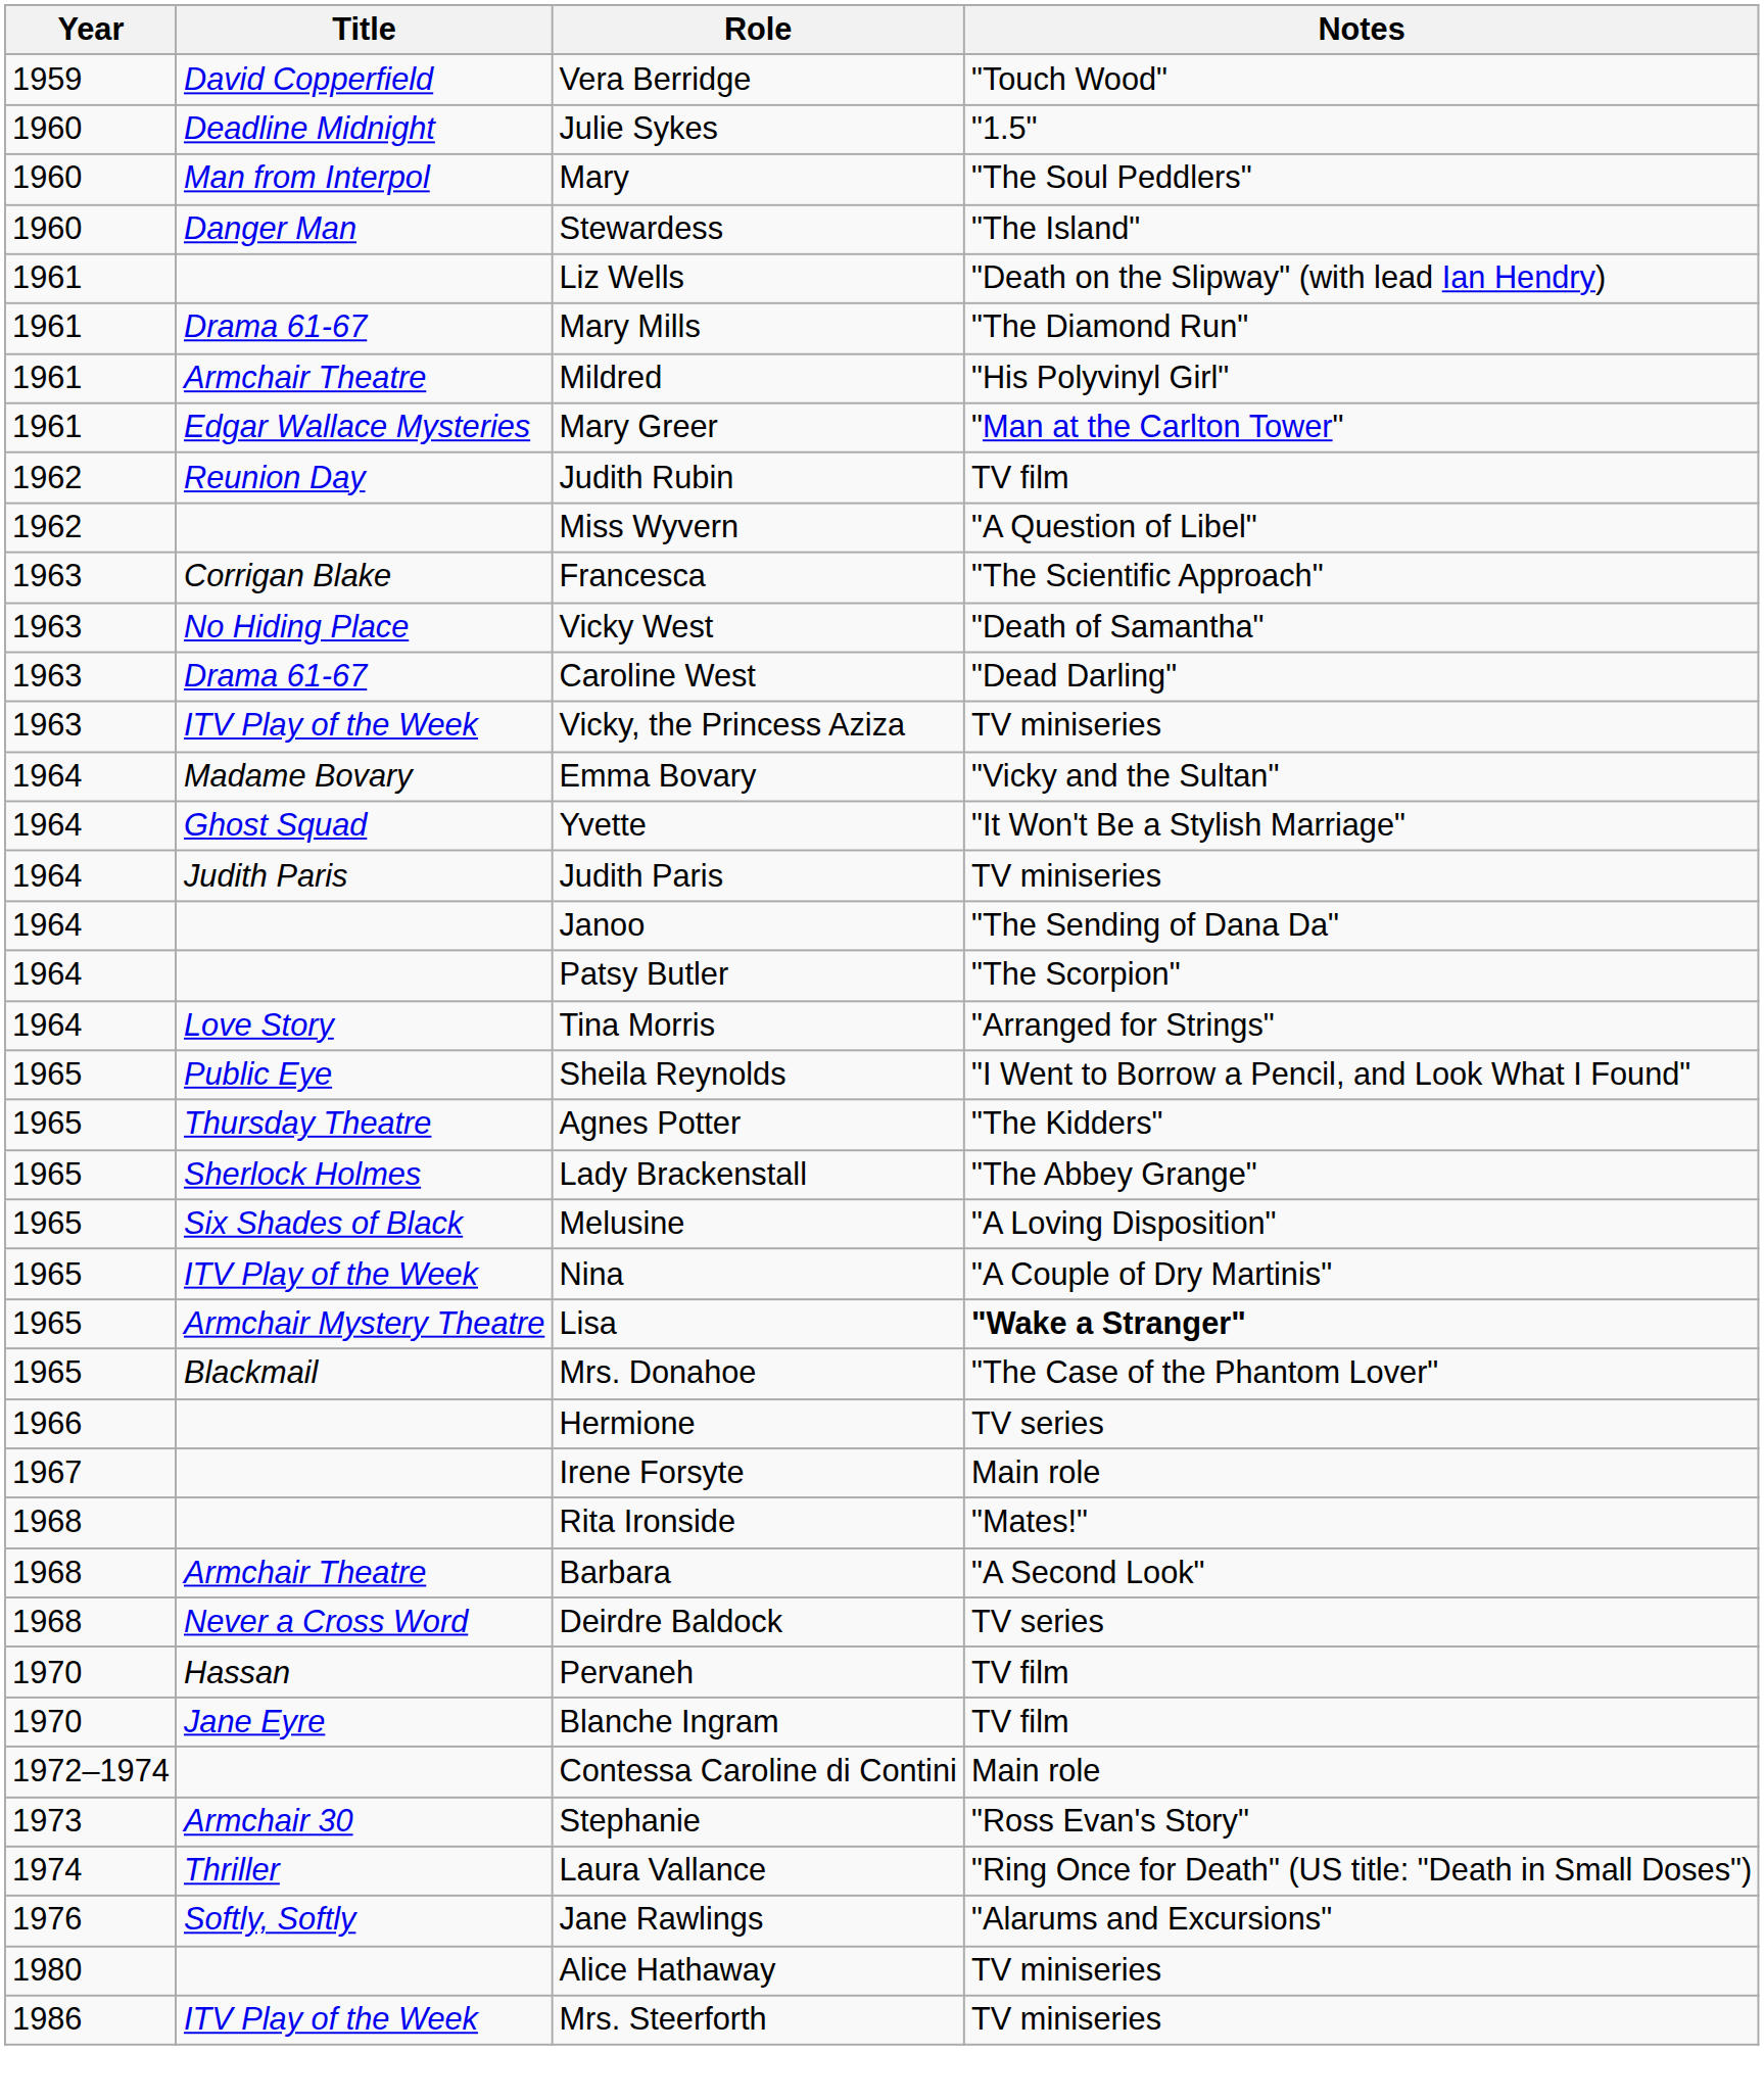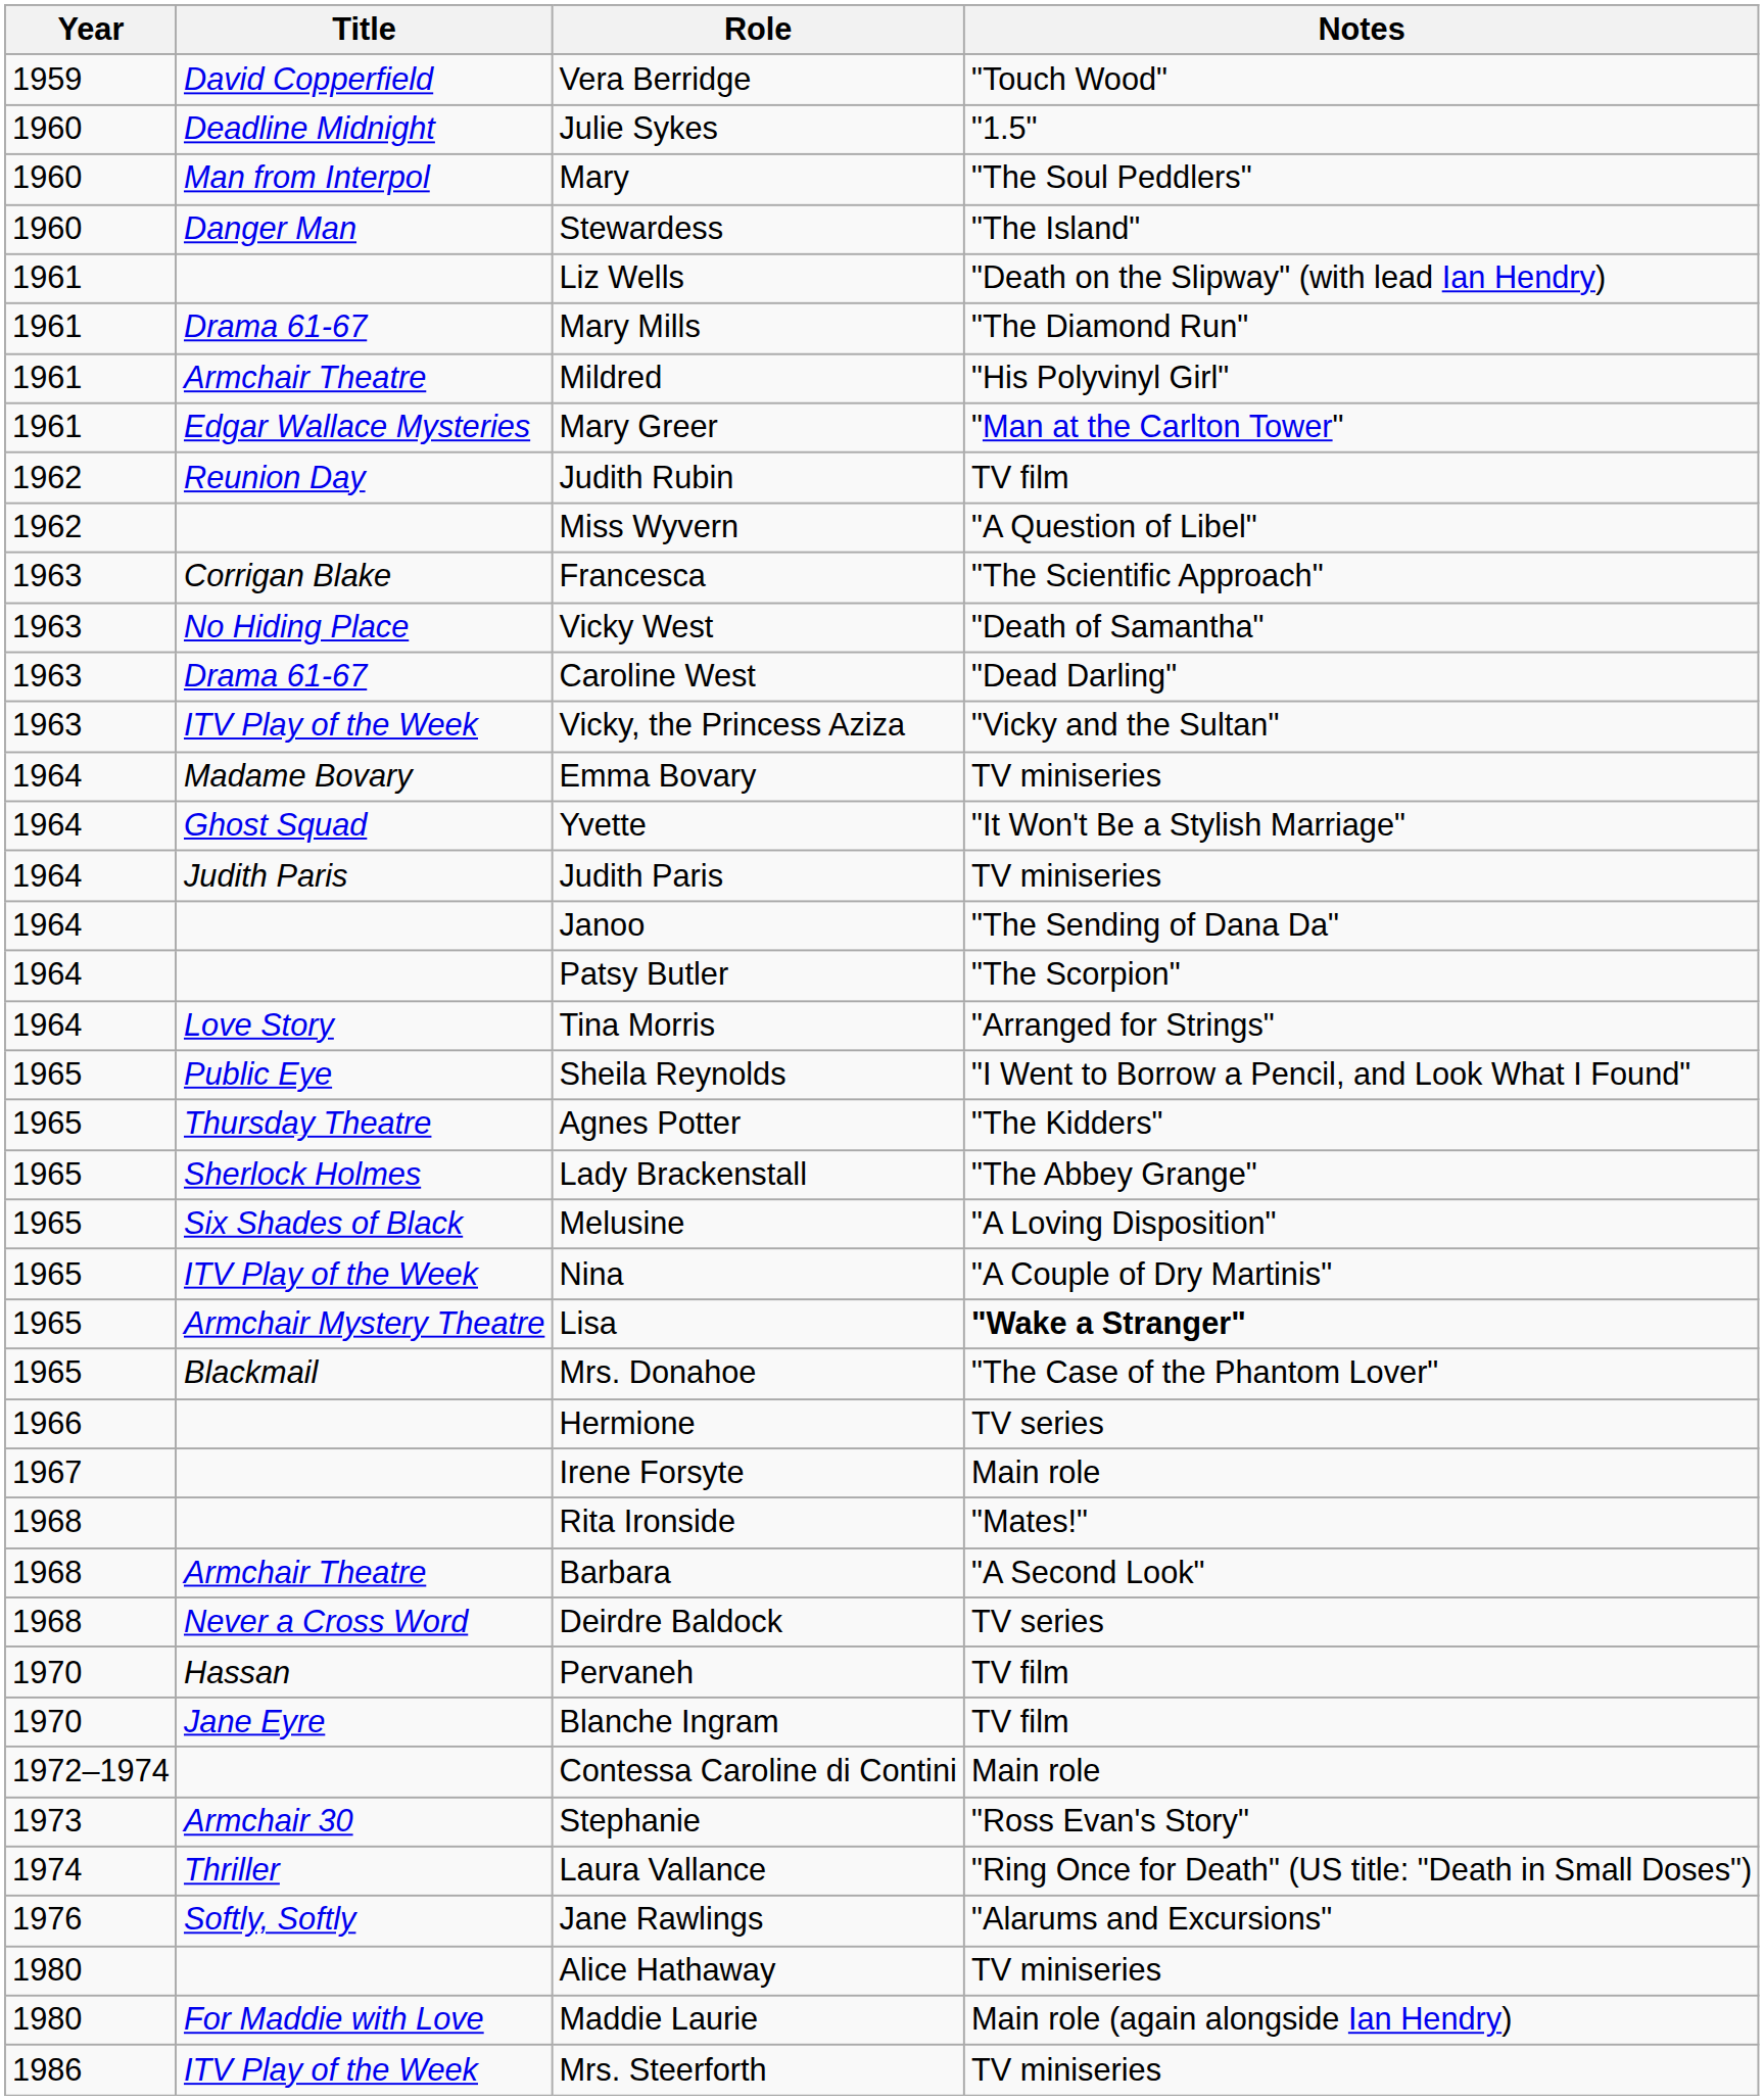Vicky, the Princess Aziza | Notes: TV miniseries -> "Vicky and the Sultan"
Emma Bovary | Notes: "Vicky and the Sultan" -> TV miniseries
+ row: 1980 | For Maddie with Love | Maddie Laurie | Main role (again alongside Ian Hendry)
